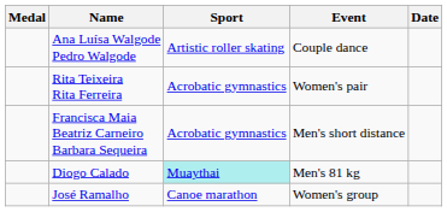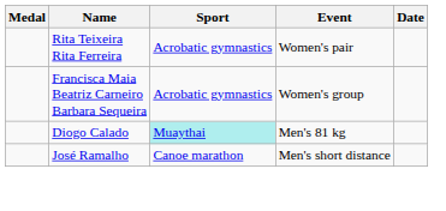- row: Ana Luísa Walgode Pedro Walgode | Artistic roller skating | Couple dance
Francisca Maia Beatriz Carneiro Barbara Sequeira | Event: Men's short distance -> Women's group
José Ramalho | Event: Women's group -> Men's short distance
